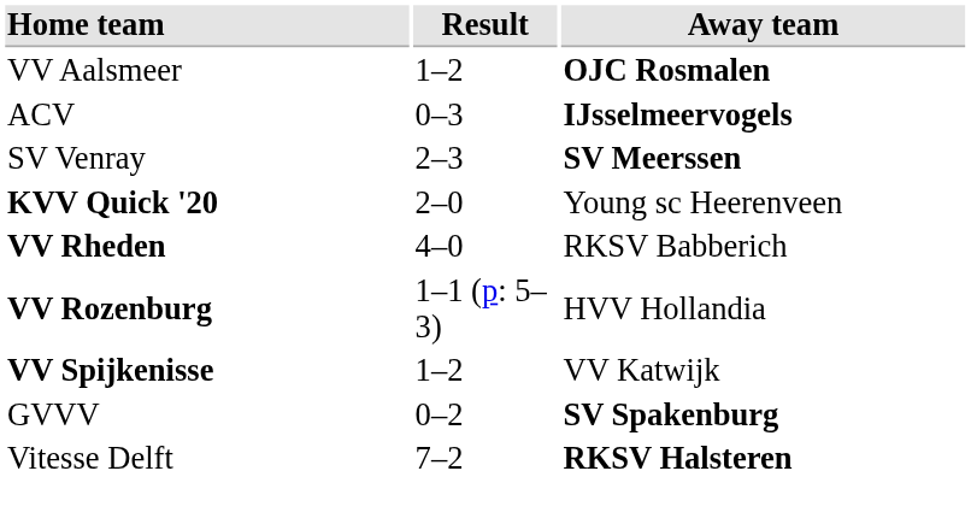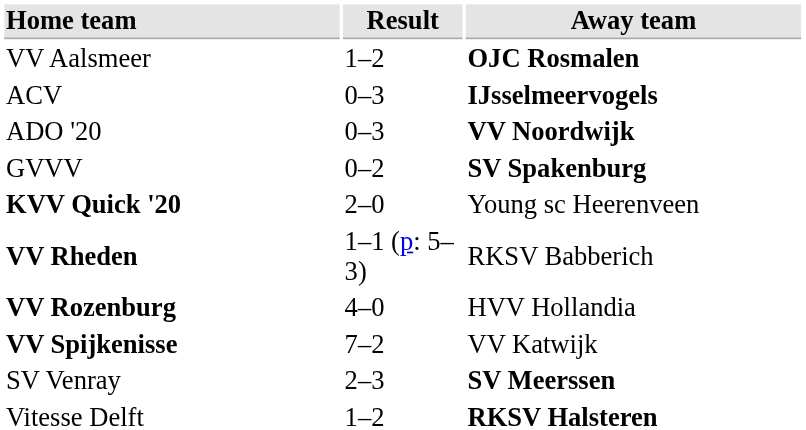+ row: ADO '20 | 0–3 | VV Noordwijk
rows swapped: GVVV <-> SV Venray
VV Rheden | Result: 4–0 -> 1–1 (p: 5–3)
VV Rozenburg | Result: 1–1 (p: 5–3) -> 4–0
VV Spijkenisse | Result: 1–2 -> 7–2
Vitesse Delft | Result: 7–2 -> 1–2
